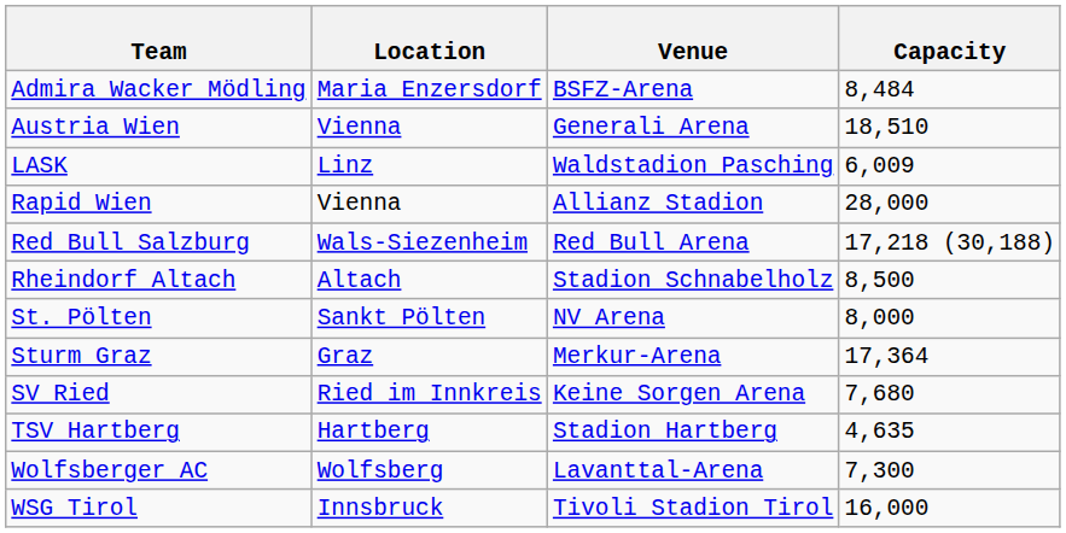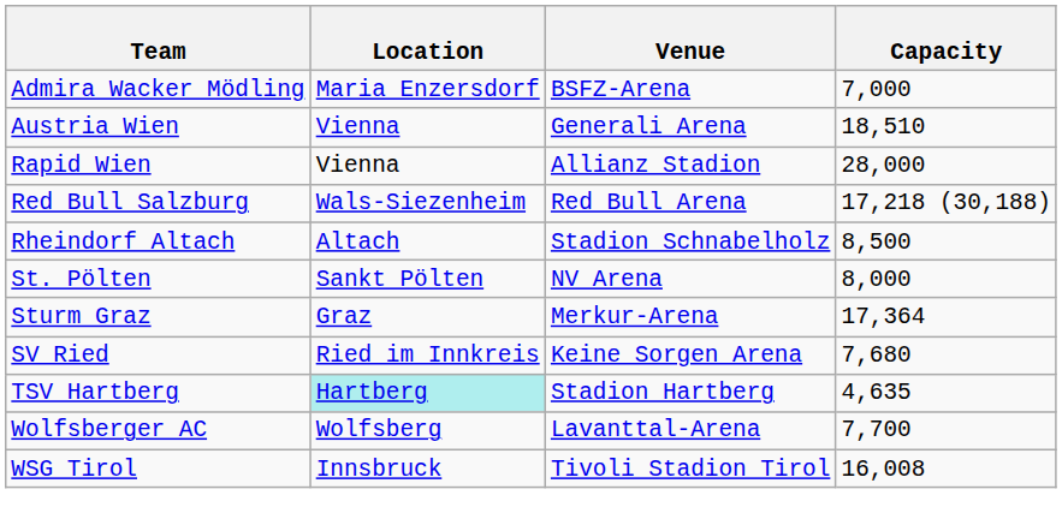Admira Wacker Mödling | Capacity: 8,484 -> 7,000
- row: LASK | Linz | Waldstadion Pasching | 6,009
TSV Hartberg | Location: no background -> paleturquoise background
Wolfsberger AC | Capacity: 7,300 -> 7,700
WSG Tirol | Capacity: 16,000 -> 16,008
